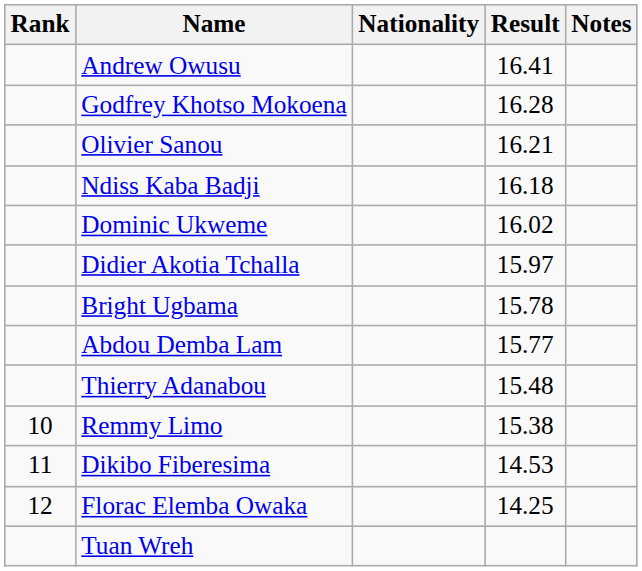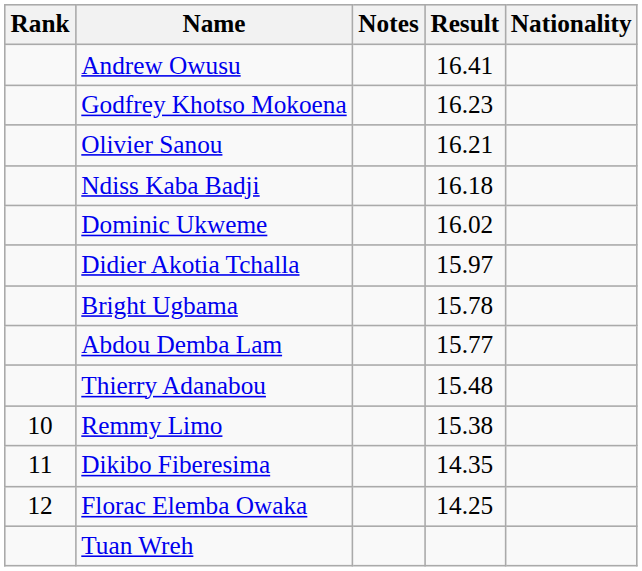columns swapped: Nationality <-> Notes
Godfrey Khotso Mokoena | Result: 16.28 -> 16.23
Dikibo Fiberesima | Result: 14.53 -> 14.35
